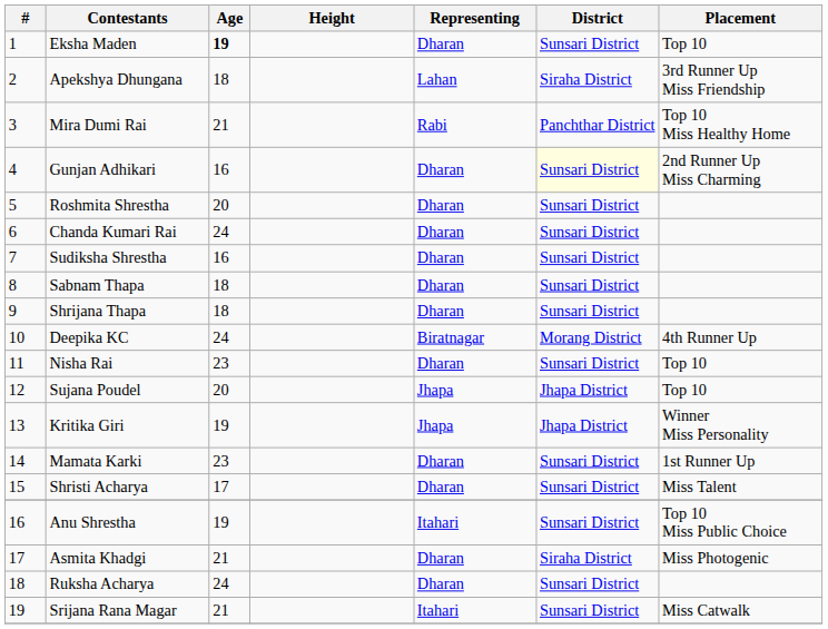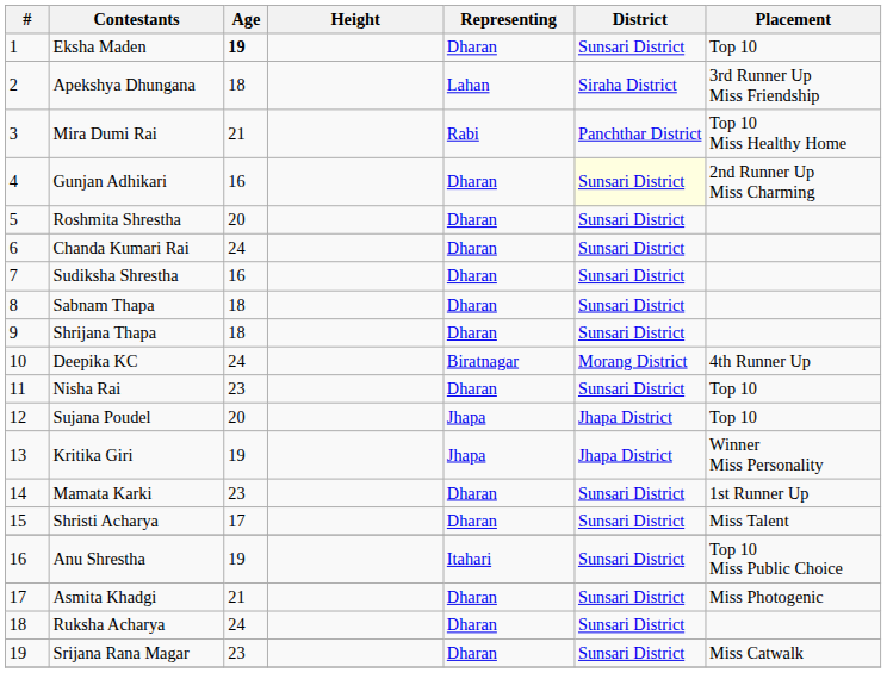Asmita Khadgi | District: Siraha District -> Sunsari District
Srijana Rana Magar | Age: 21 -> 23
Srijana Rana Magar | Representing: Itahari -> Dharan
